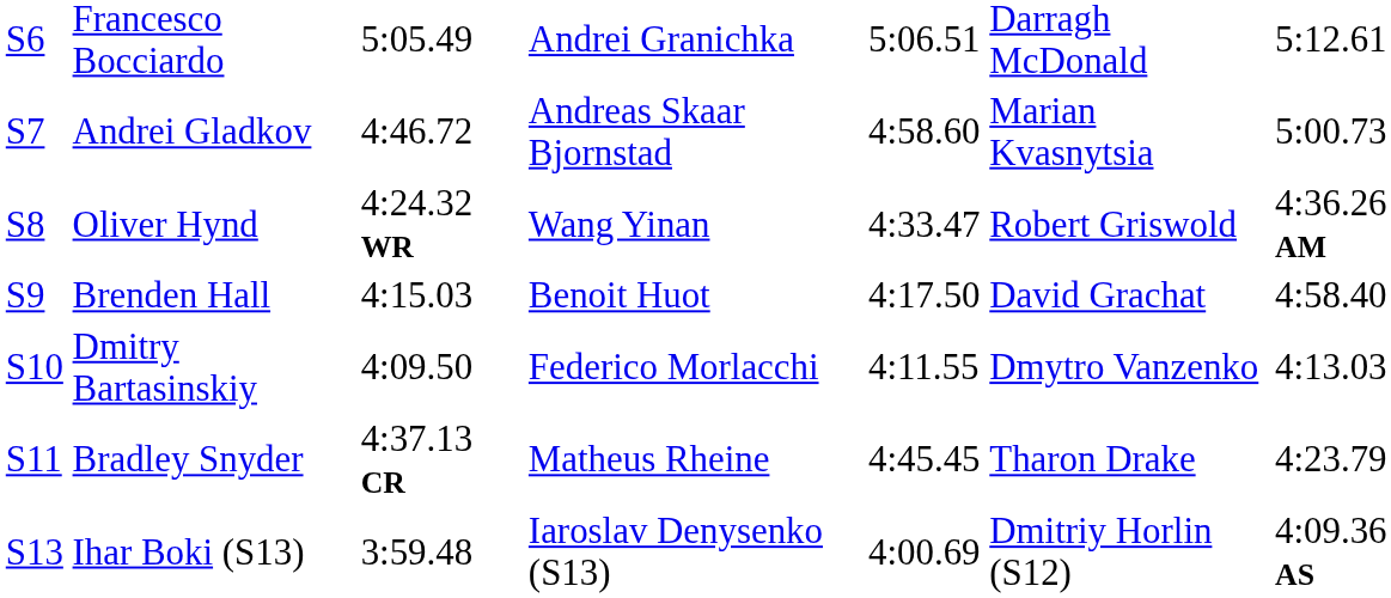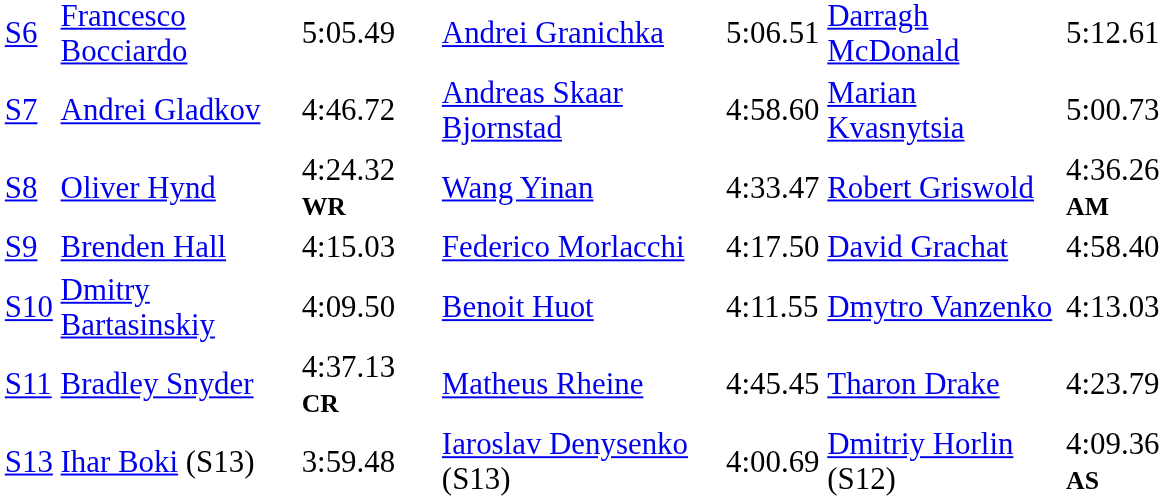Brenden Hall | column 4: Benoit Huot -> Federico Morlacchi
Dmitry Bartasinskiy | column 4: Federico Morlacchi -> Benoit Huot
